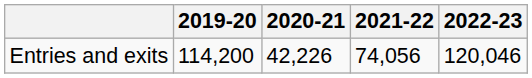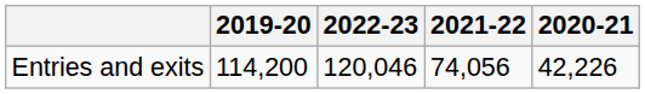columns swapped: 2020-21 <-> 2022-23
